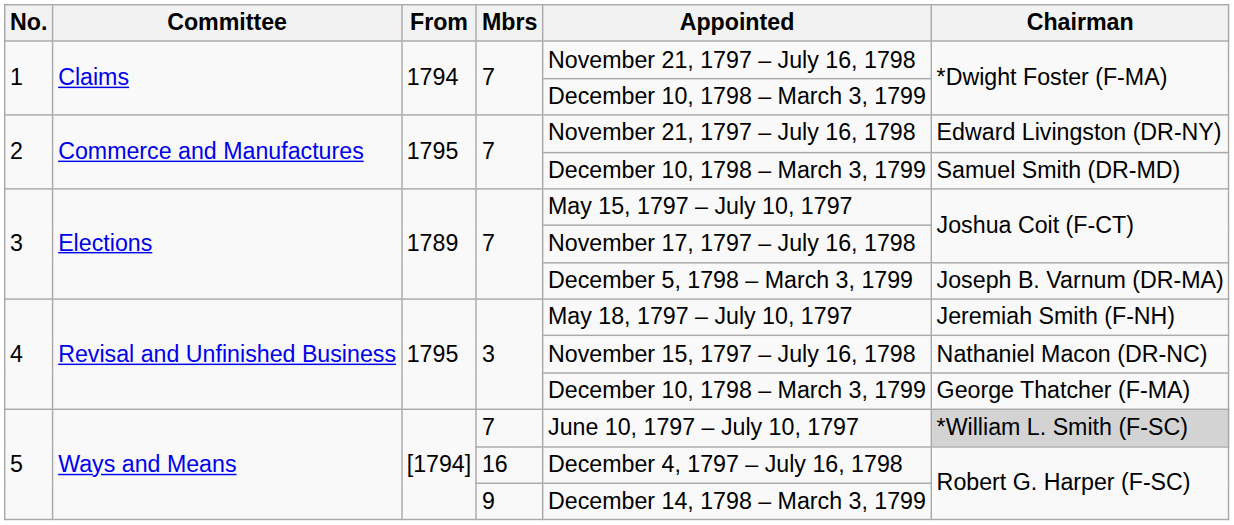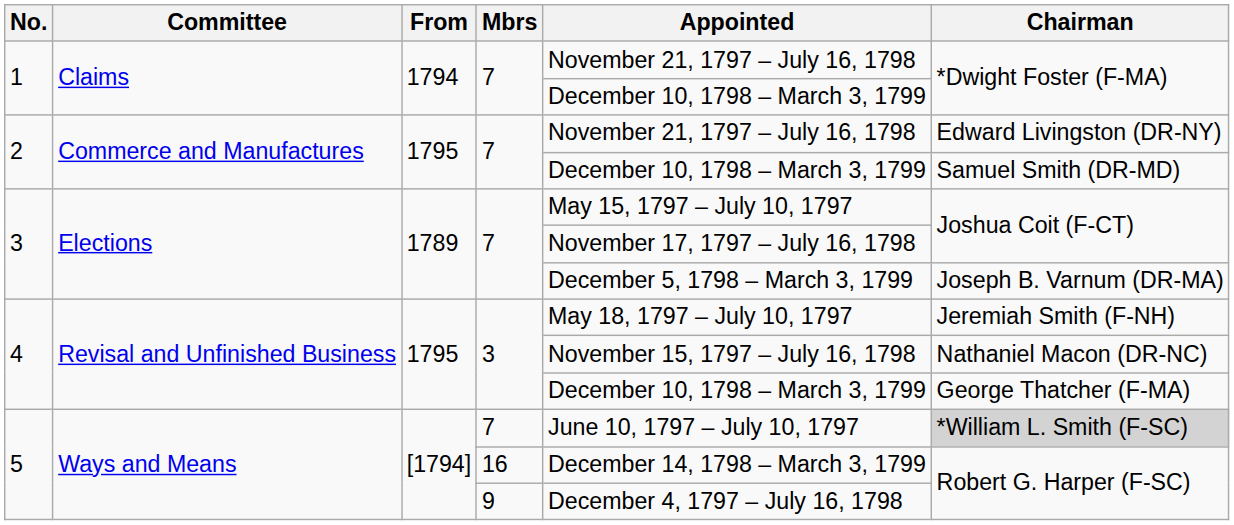5 / 16 | Appointed: December 4, 1797 – July 16, 1798 -> December 14, 1798 – March 3, 1799
5 / 9 | Appointed: December 14, 1798 – March 3, 1799 -> December 4, 1797 – July 16, 1798
